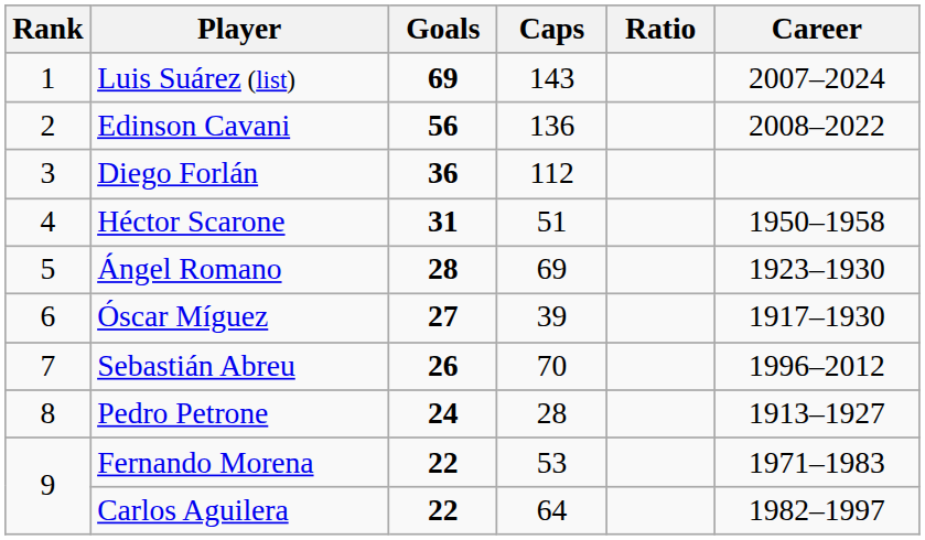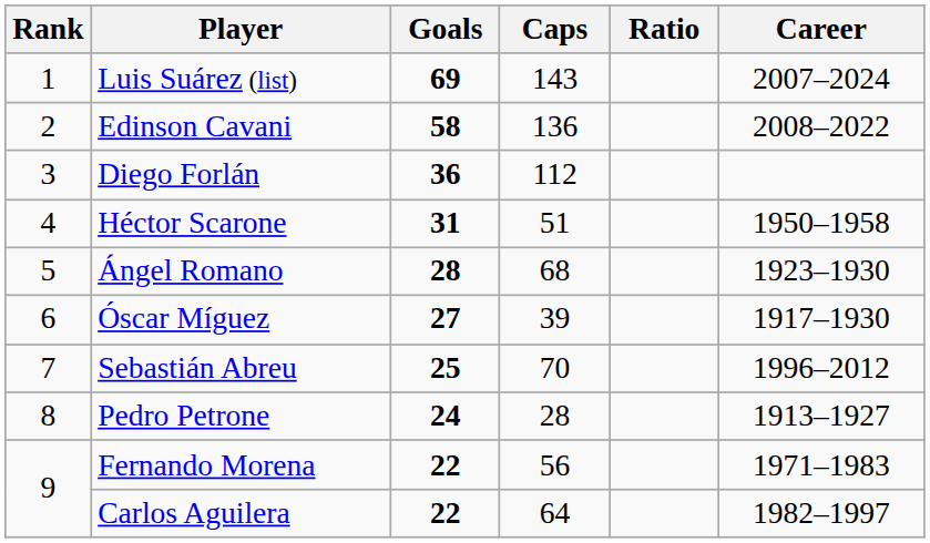Edinson Cavani | Goals: 56 -> 58
Ángel Romano | Caps: 69 -> 68
Sebastián Abreu | Goals: 26 -> 25
Fernando Morena | Caps: 53 -> 56
